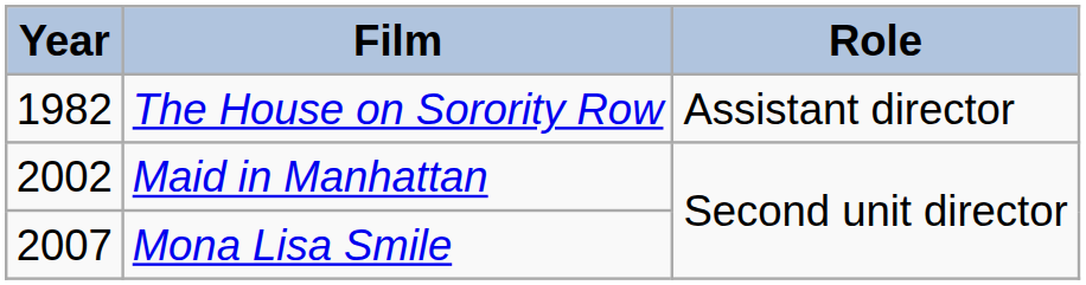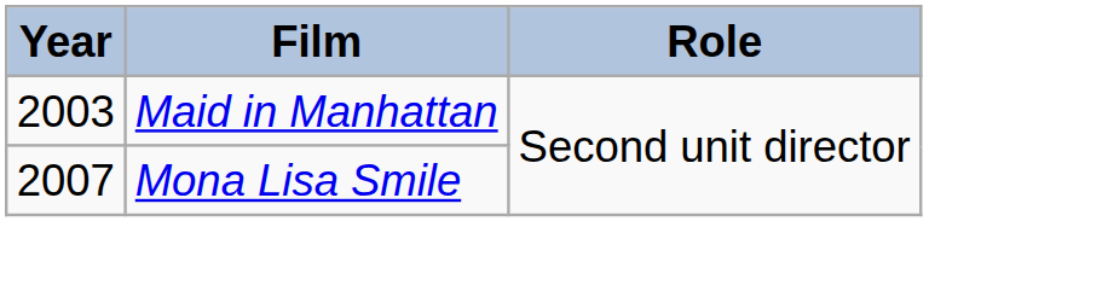- row: 1982 | The House on Sorority Row | Assistant director
Maid in Manhattan | Year: 2002 -> 2003
